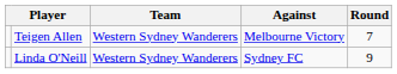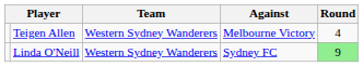Teigen Allen | Round: 7 -> 4
Linda O'Neill | Round: no background -> lightgreen background
